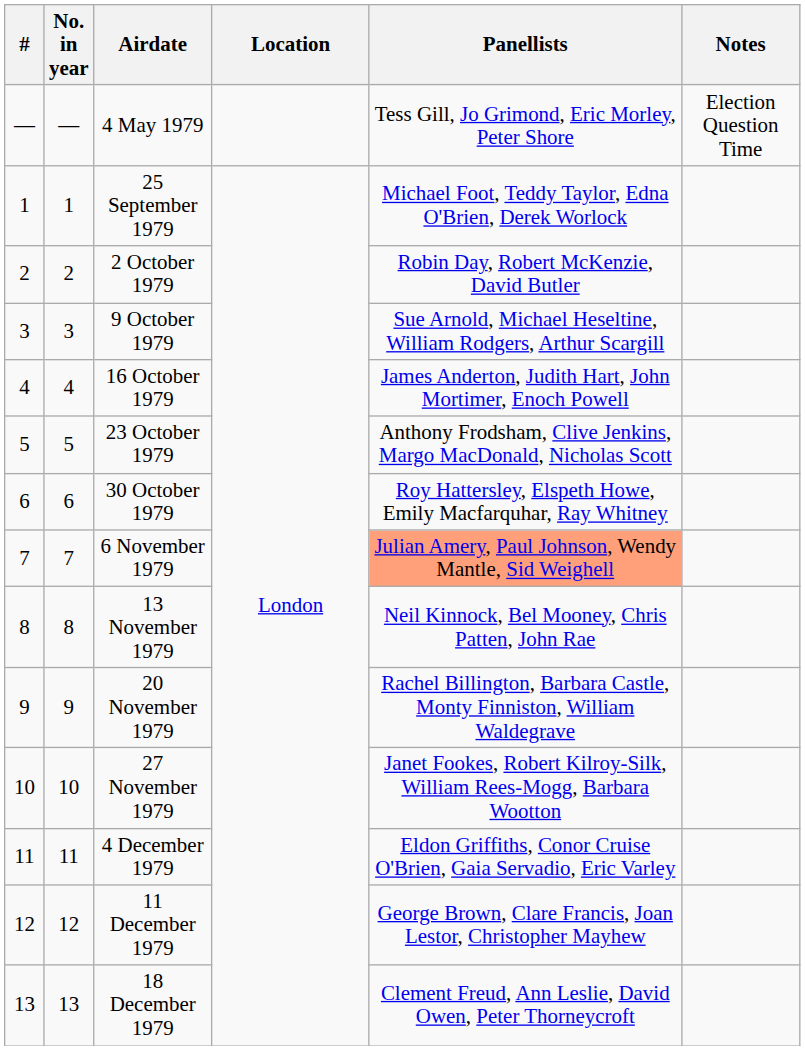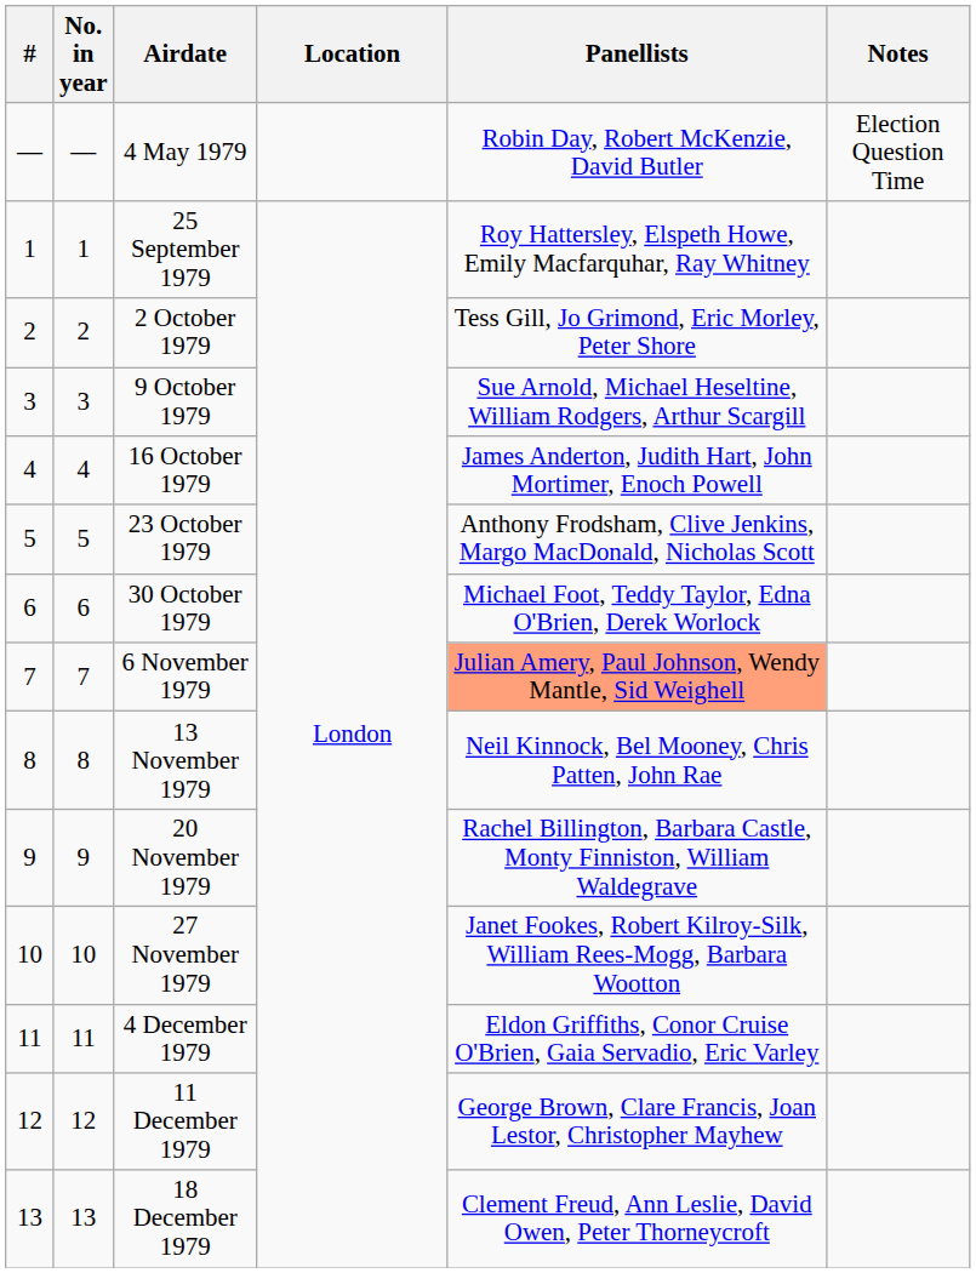4 May 1979 | Panellists: Tess Gill, Jo Grimond, Eric Morley, Peter Shore -> Robin Day, Robert McKenzie, David Butler
25 September 1979 | Panellists: Michael Foot, Teddy Taylor, Edna O'Brien, Derek Worlock -> Roy Hattersley, Elspeth Howe, Emily Macfarquhar, Ray Whitney
2 October 1979 | Panellists: Robin Day, Robert McKenzie, David Butler -> Tess Gill, Jo Grimond, Eric Morley, Peter Shore
30 October 1979 | Panellists: Roy Hattersley, Elspeth Howe, Emily Macfarquhar, Ray Whitney -> Michael Foot, Teddy Taylor, Edna O'Brien, Derek Worlock
